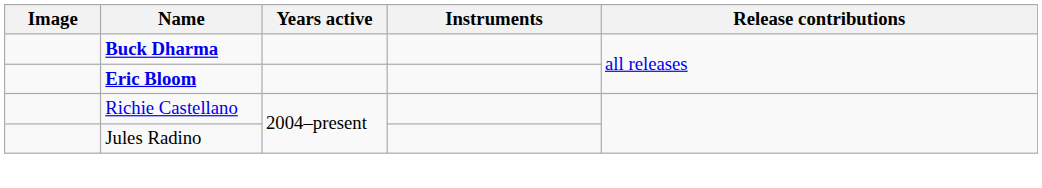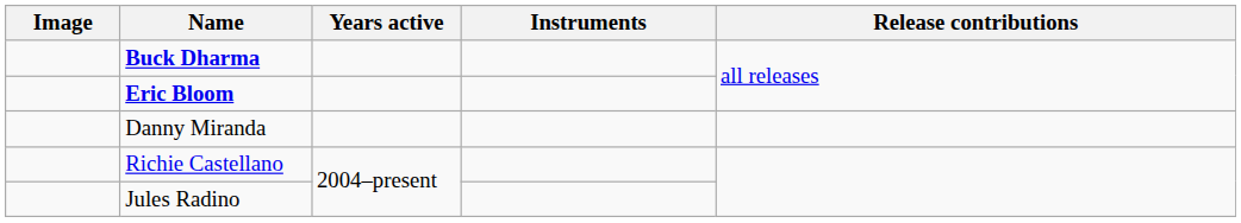+ row: Danny Miranda
